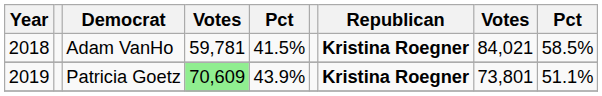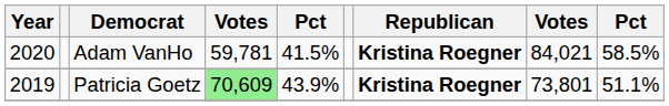Adam VanHo | Year: 2018 -> 2020
